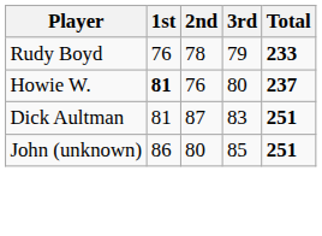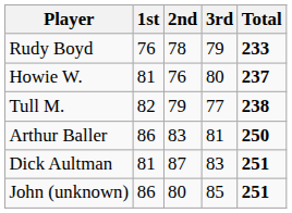Howie W. | 1st: bold -> normal
+ row: Tull M. | 82 | 79 | 77 | 238
+ row: Arthur Baller | 86 | 83 | 81 | 250
